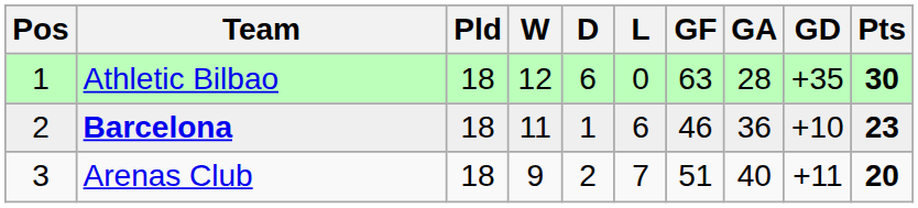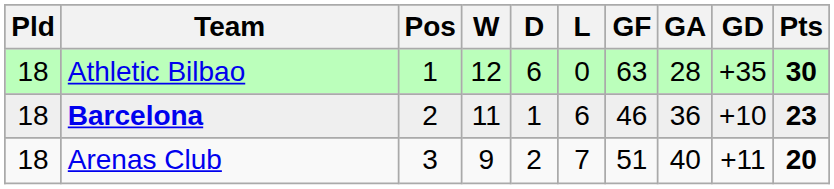columns swapped: Pos <-> Pld
